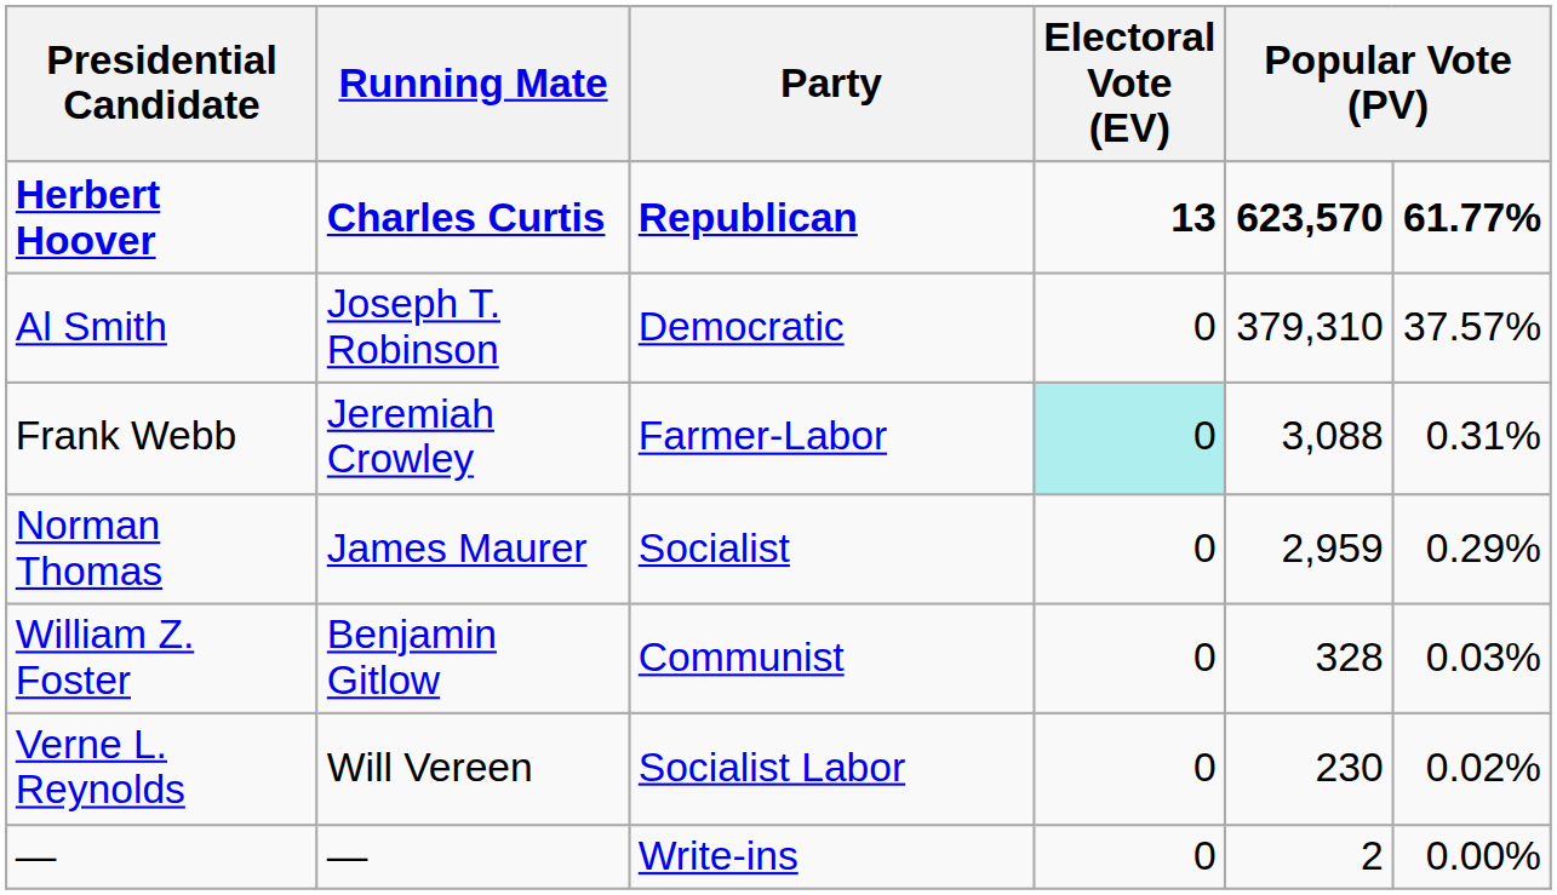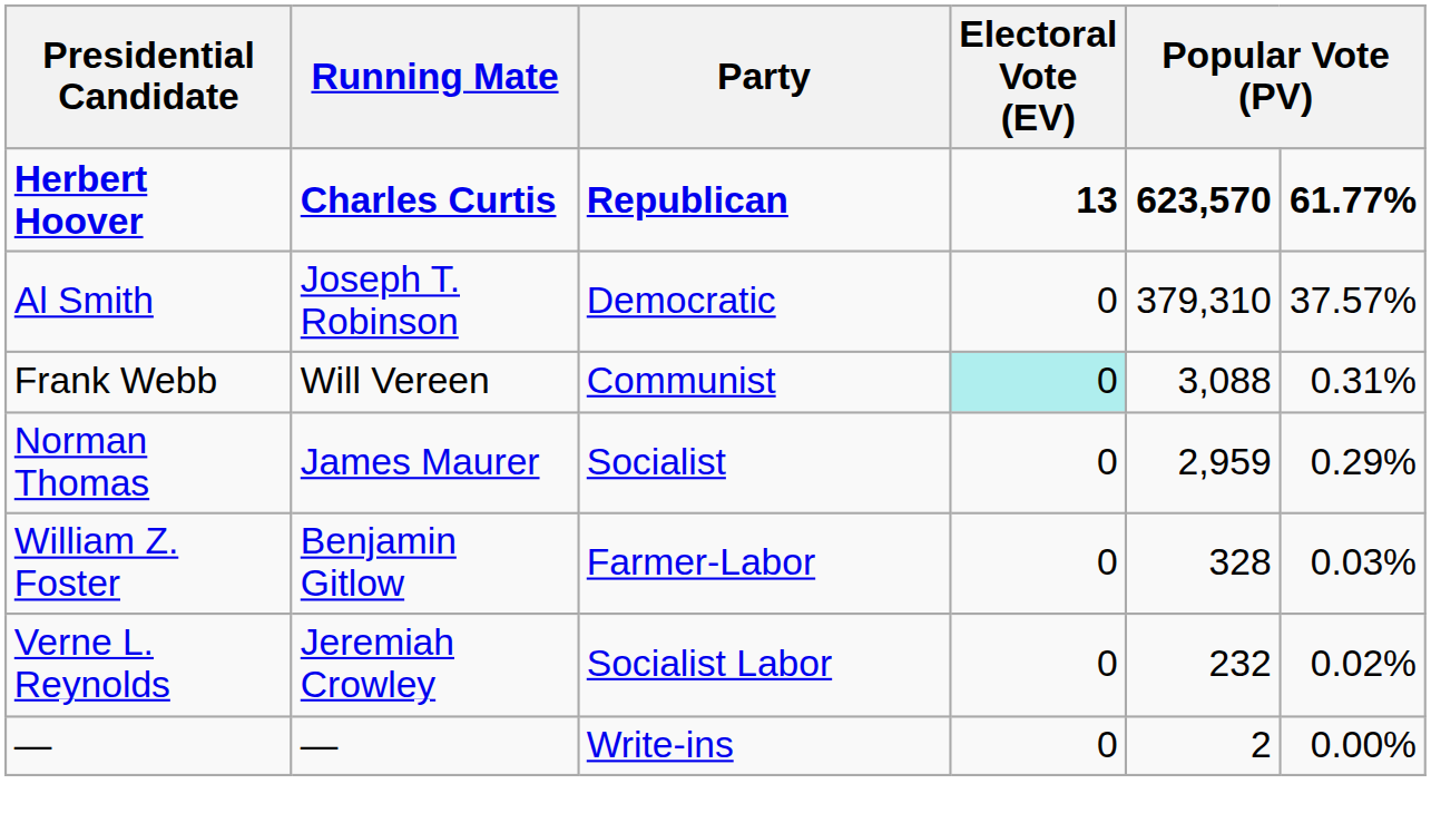Frank Webb | Running Mate: Jeremiah Crowley -> Will Vereen
Frank Webb | Party: Farmer-Labor -> Communist
William Z. Foster | Party: Communist -> Farmer-Labor
Verne L. Reynolds | Running Mate: Will Vereen -> Jeremiah Crowley
Verne L. Reynolds | column 5: 230 -> 232
